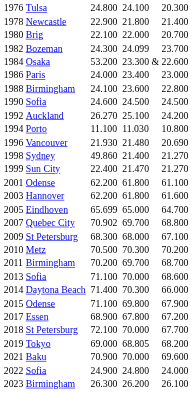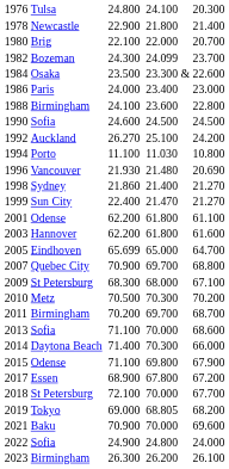1984 | column 4: 53.200 -> 23.500
1998 | column 4: 49.860 -> 21.860
2007 | column 4: 70.902 -> 70.900
